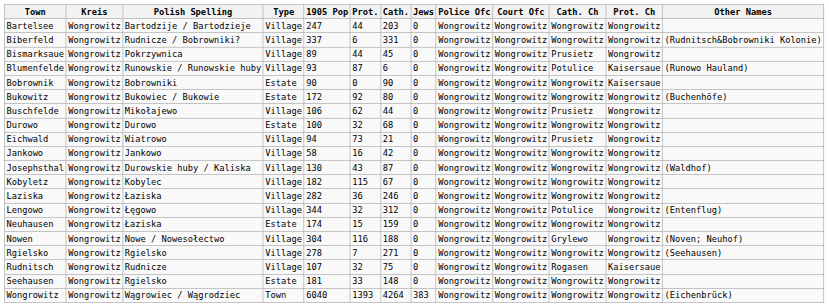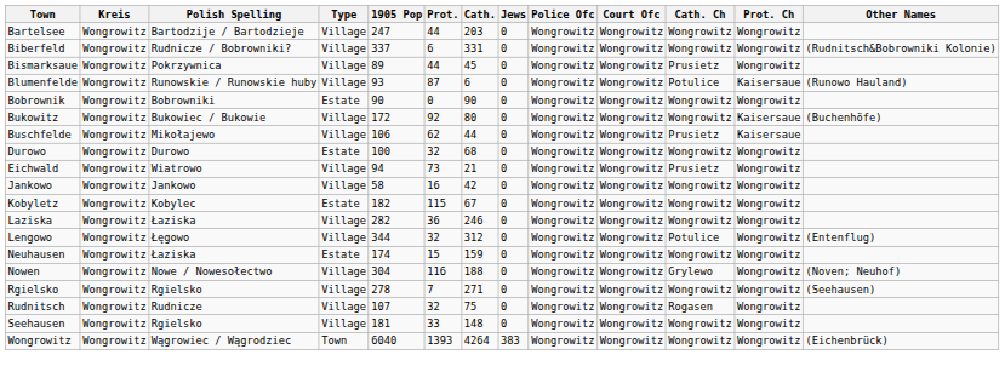Bobrownik | Prot. Ch: Kaisersaue -> Wongrowitz
Bukowitz | Type: Estate -> Village
Bukowitz | Prot. Ch: Wongrowitz -> Kaisersaue
Buschfelde | Prot. Ch: Wongrowitz -> Kaisersaue
- row: Josephsthal | Wongrowitz | Durowskie huby / Kaliska | Village | 130 | 43 | 87 | 0 | Wongrowitz | Wongrowitz | Wongrowitz | Wongrowitz | (Waldhof)
Kobyletz | Type: Village -> Estate
Rudnitsch | Prot. Ch: Kaisersaue -> Wongrowitz
Seehausen | Type: Estate -> Village
